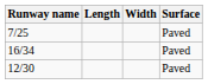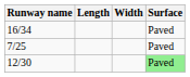rows swapped: 16/34 <-> 7/25
12/30 | Surface: no background -> lightgreen background
